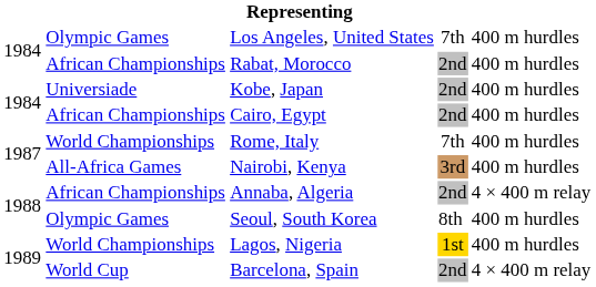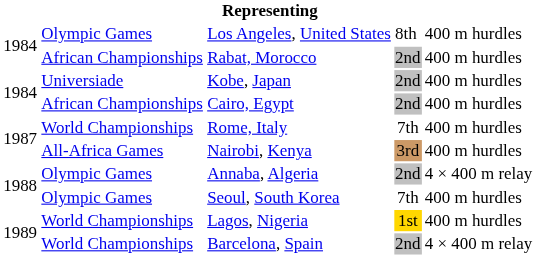Los Angeles, United States | column 4: 7th -> 8th
Annaba, Algeria | column 2: African Championships -> Olympic Games
Seoul, South Korea | column 4: 8th -> 7th
Barcelona, Spain | column 2: World Cup -> World Championships
